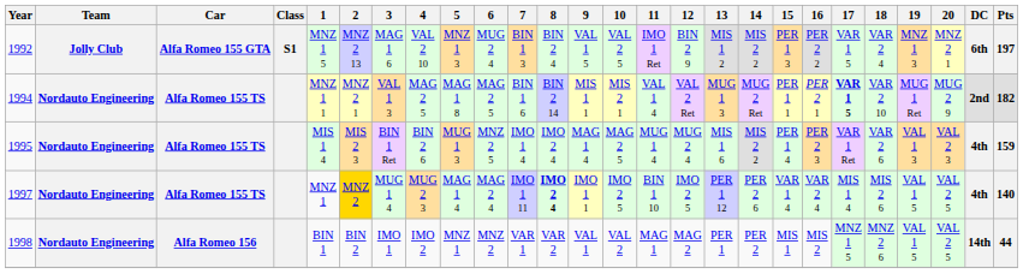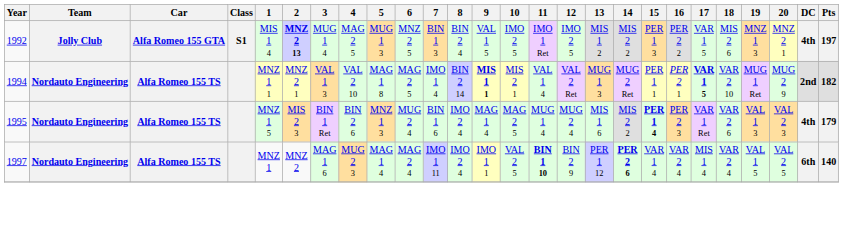1992 | 1: MNZ 1 5 -> MIS 1 4
1992 | 2: normal -> bold
1992 | 3: MAG 1 6 -> MUG 1 4
1992 | 4: VAL 2 10 -> MAG 2 5
1992 | 5: MNZ 1 3 -> MUG 1 3
1992 | 6: MUG 2 4 -> MNZ 2 5
1992 | 10: VAL 2 5 -> IMO 2 5
1992 | 12: BIN 2 9 -> IMO 2 5
1992 | 18: VAR 2 4 -> MIS 2 6
1992 | DC: 6th -> 4th
1994 | 4: MAG 2 5 -> VAL 2 10
1994 | 7: BIN 1 6 -> IMO 1 4
1994 | 9: normal -> bold
1995 | 1: MIS 1 4 -> MNZ 1 5
1995 | 5: MUG 1 3 -> MNZ 1 3
1995 | 6: MNZ 2 5 -> MUG 2 4
1995 | 7: IMO 1 4 -> BIN 1 6
1995 | 15: normal -> bold
1995 | Pts: 159 -> 179
1997 | 2: gold background -> no background
1997 | 3: MUG 1 4 -> MAG 1 6
1997 | 8: bold -> normal
1997 | 10: IMO 2 5 -> VAL 2 5
1997 | 11: normal -> bold
1997 | 12: IMO 2 5 -> BIN 2 9
1997 | 14: normal -> bold
1997 | 18: MIS 2 6 -> VAR 2 4
1997 | DC: 4th -> 6th
- row: 1998 | Nordauto Engineering | Alfa Romeo 156 | BIN 1 | BIN 2 | IMO 1 | IMO 2 | MNZ 1 | MNZ 2 | VAR 1 | VAR 2 | VAL 1 | VAL 2 | MAG 1 | MAG 2 | PER 1 | PER 2 | MIS 1 | MIS 2 | MNZ 1 5 | MNZ 2 6 | VAL 1 5 | VAL 2 5 | 14th | 44
